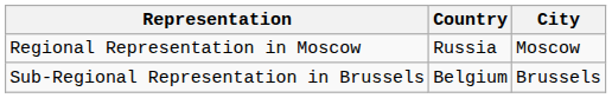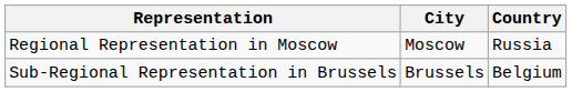columns swapped: Country <-> City
